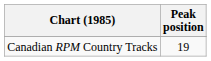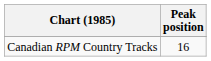Canadian RPM Country Tracks | Peak position: 19 -> 16
